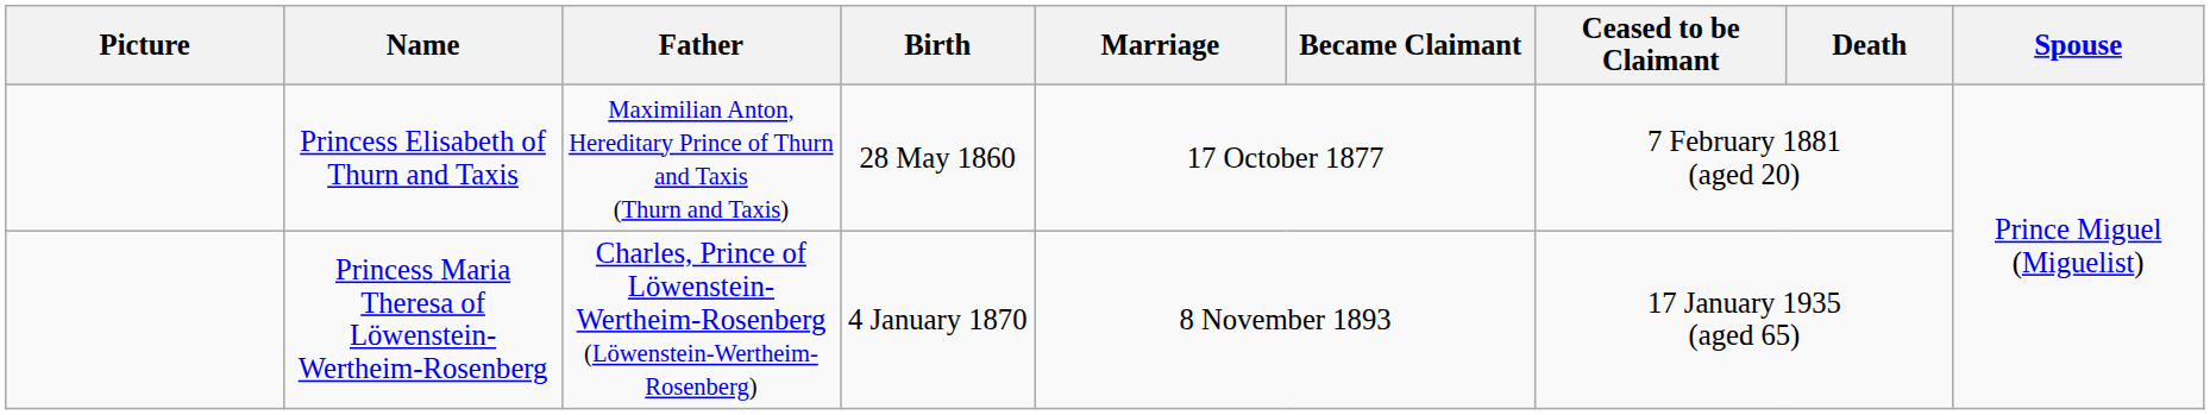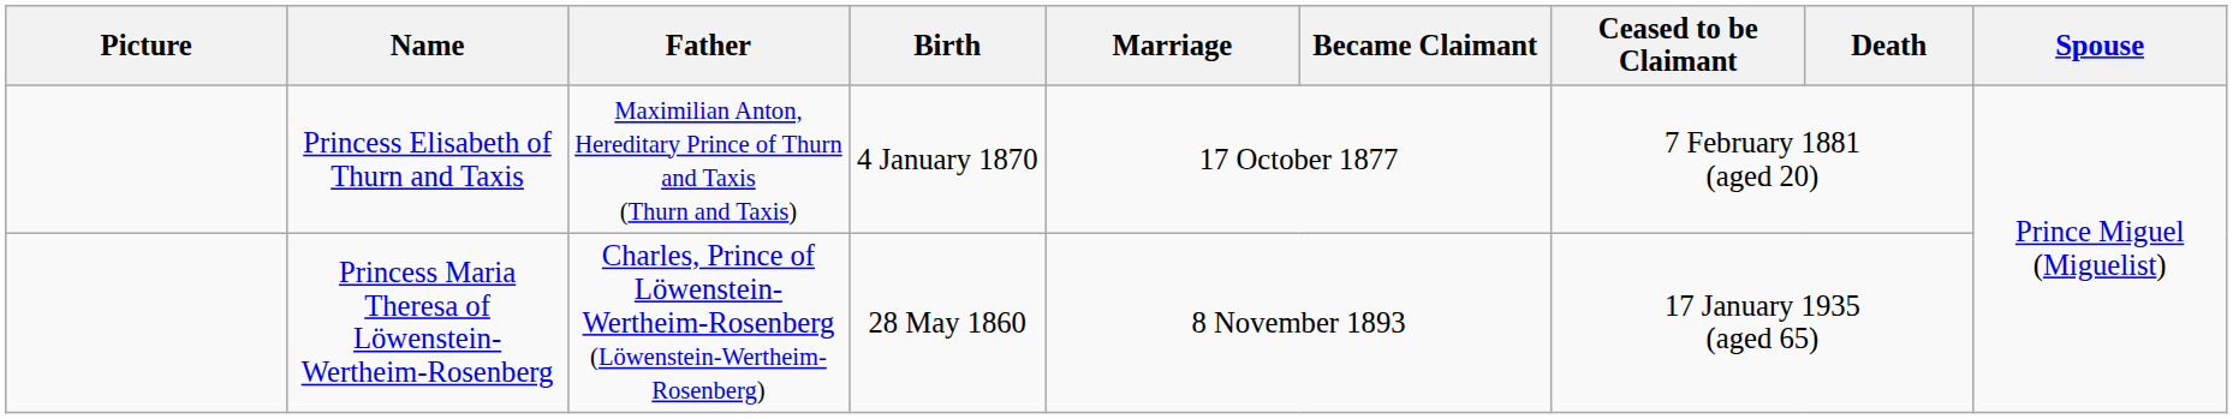Princess Elisabeth of Thurn and Taxis | Birth: 28 May 1860 -> 4 January 1870
Princess Maria Theresa of Löwenstein-Wertheim-Rosenberg | Birth: 4 January 1870 -> 28 May 1860
